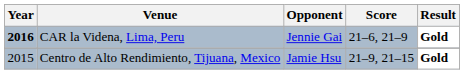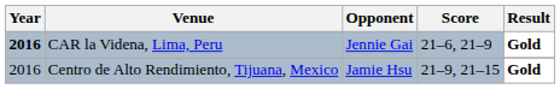Centro de Alto Rendimiento, Tijuana, Mexico | Year: 2015 -> 2016
